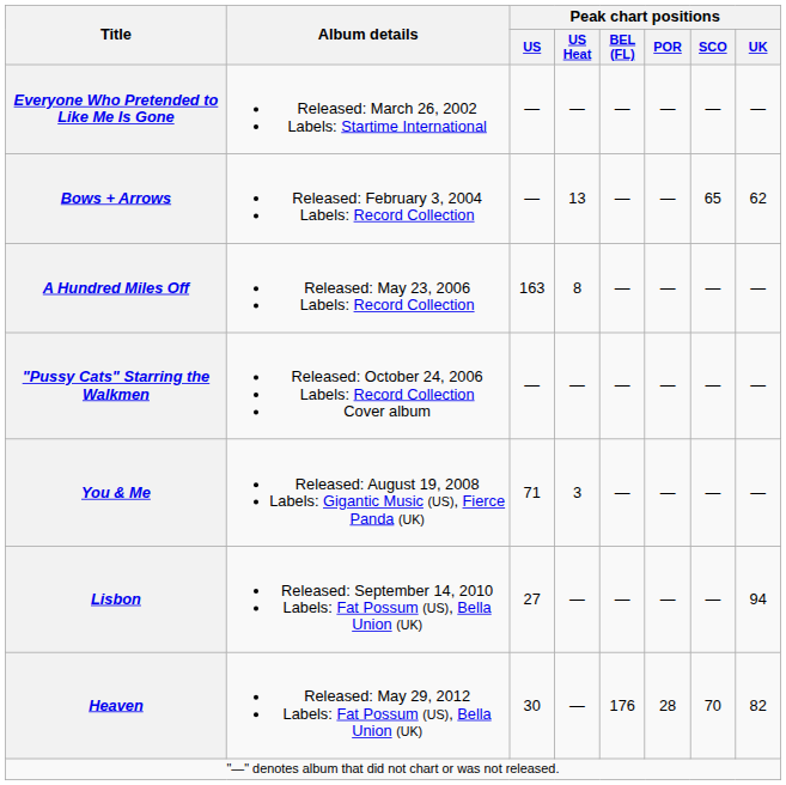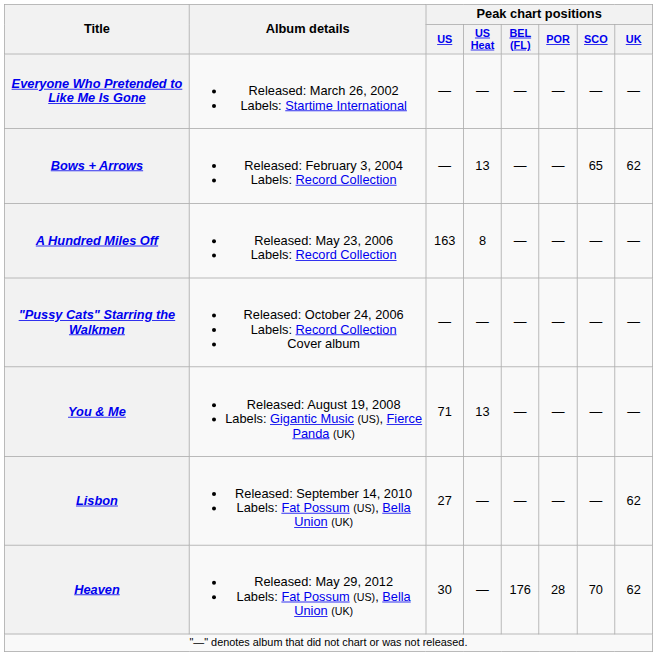You & Me | Peak chart positions / US Heat: 3 -> 13
Lisbon | Peak chart positions / UK: 94 -> 62
Heaven | Peak chart positions / UK: 82 -> 62
